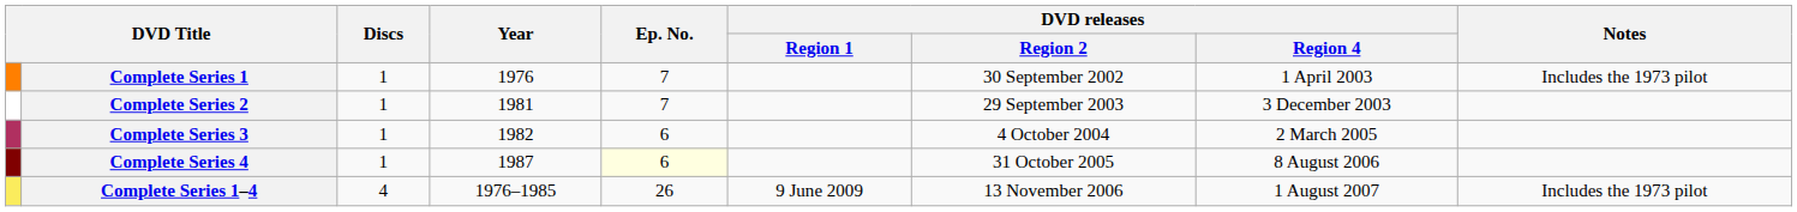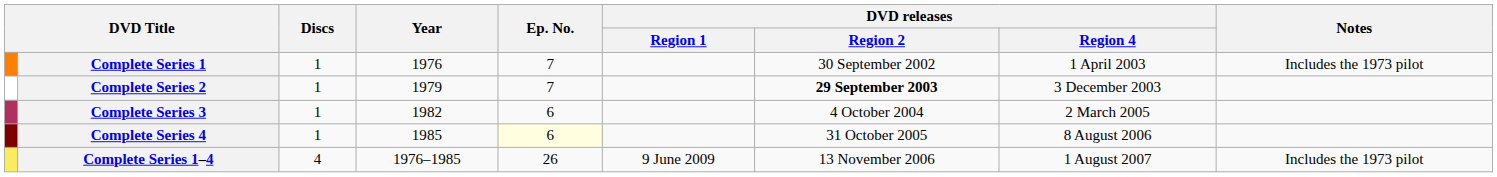Complete Series 2 | Year: 1981 -> 1979
Complete Series 2 | DVD releases / Region 2: normal -> bold
Complete Series 4 | Year: 1987 -> 1985
